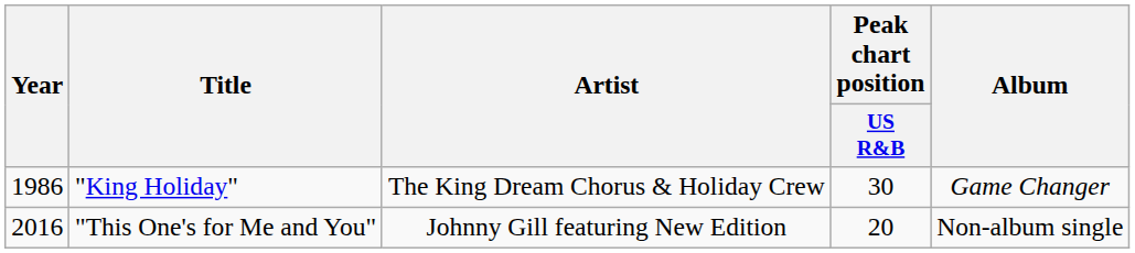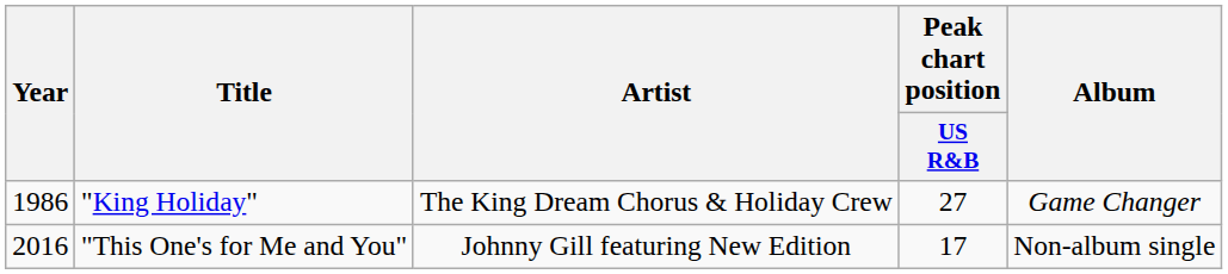"King Holiday" | Peak chart position / US R&B: 30 -> 27
"This One's for Me and You" | Peak chart position / US R&B: 20 -> 17
